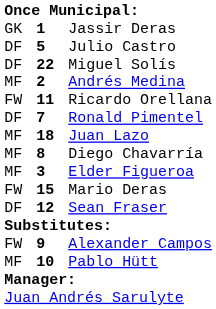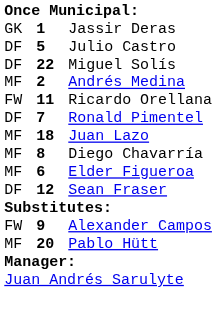Elder Figueroa | column 2: 3 -> 6
- row: FW | 15 | Mario Deras
Pablo Hütt | column 2: 10 -> 20
